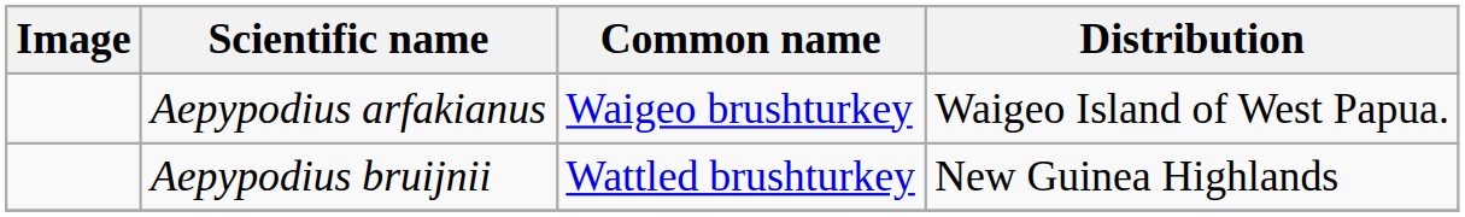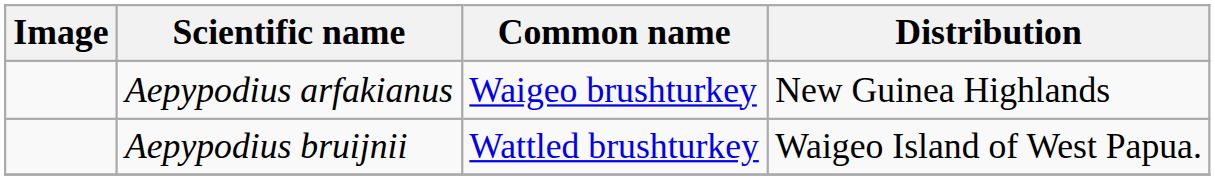Aepypodius arfakianus | Distribution: Waigeo Island of West Papua. -> New Guinea Highlands
Aepypodius bruijnii | Distribution: New Guinea Highlands -> Waigeo Island of West Papua.
